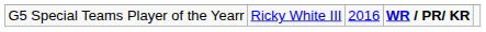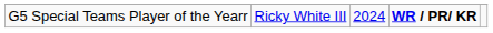G5 Special Teams Player of the Yearr | column 3: 2016 -> 2024
